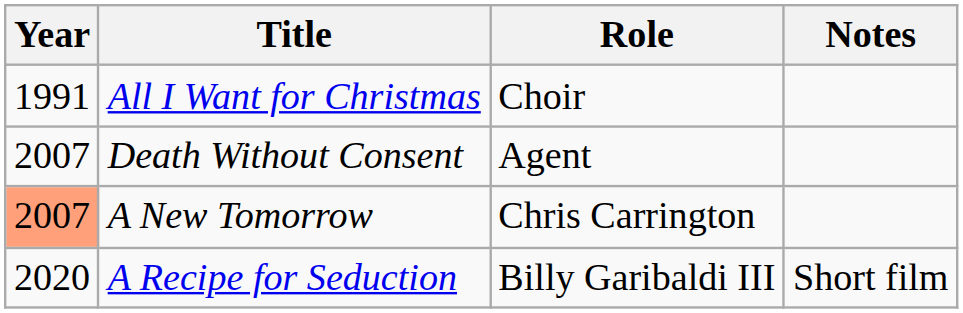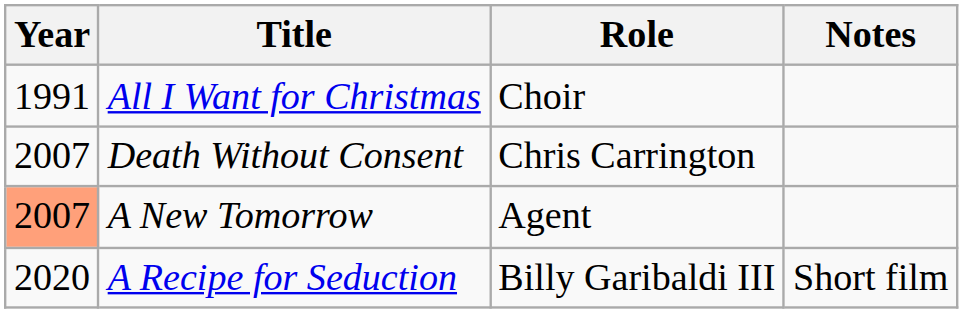Death Without Consent | Role: Agent -> Chris Carrington
A New Tomorrow | Role: Chris Carrington -> Agent
